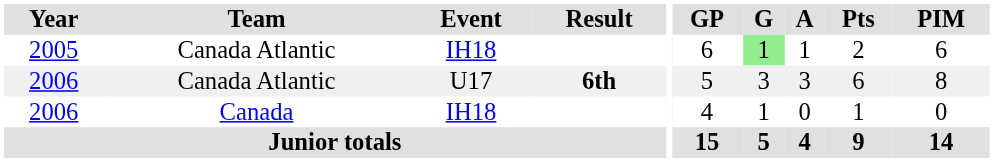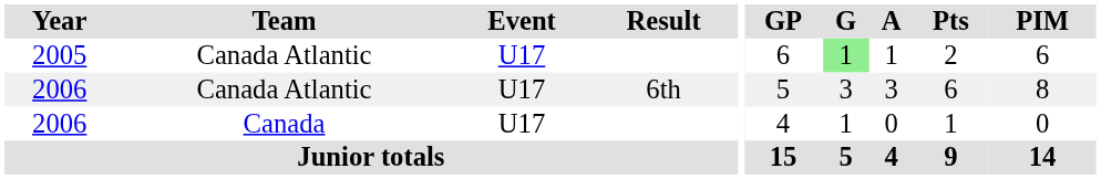2005 | Event: IH18 -> U17
2006 / Canada Atlantic | Result: bold -> normal
2006 / Canada | Event: IH18 -> U17
